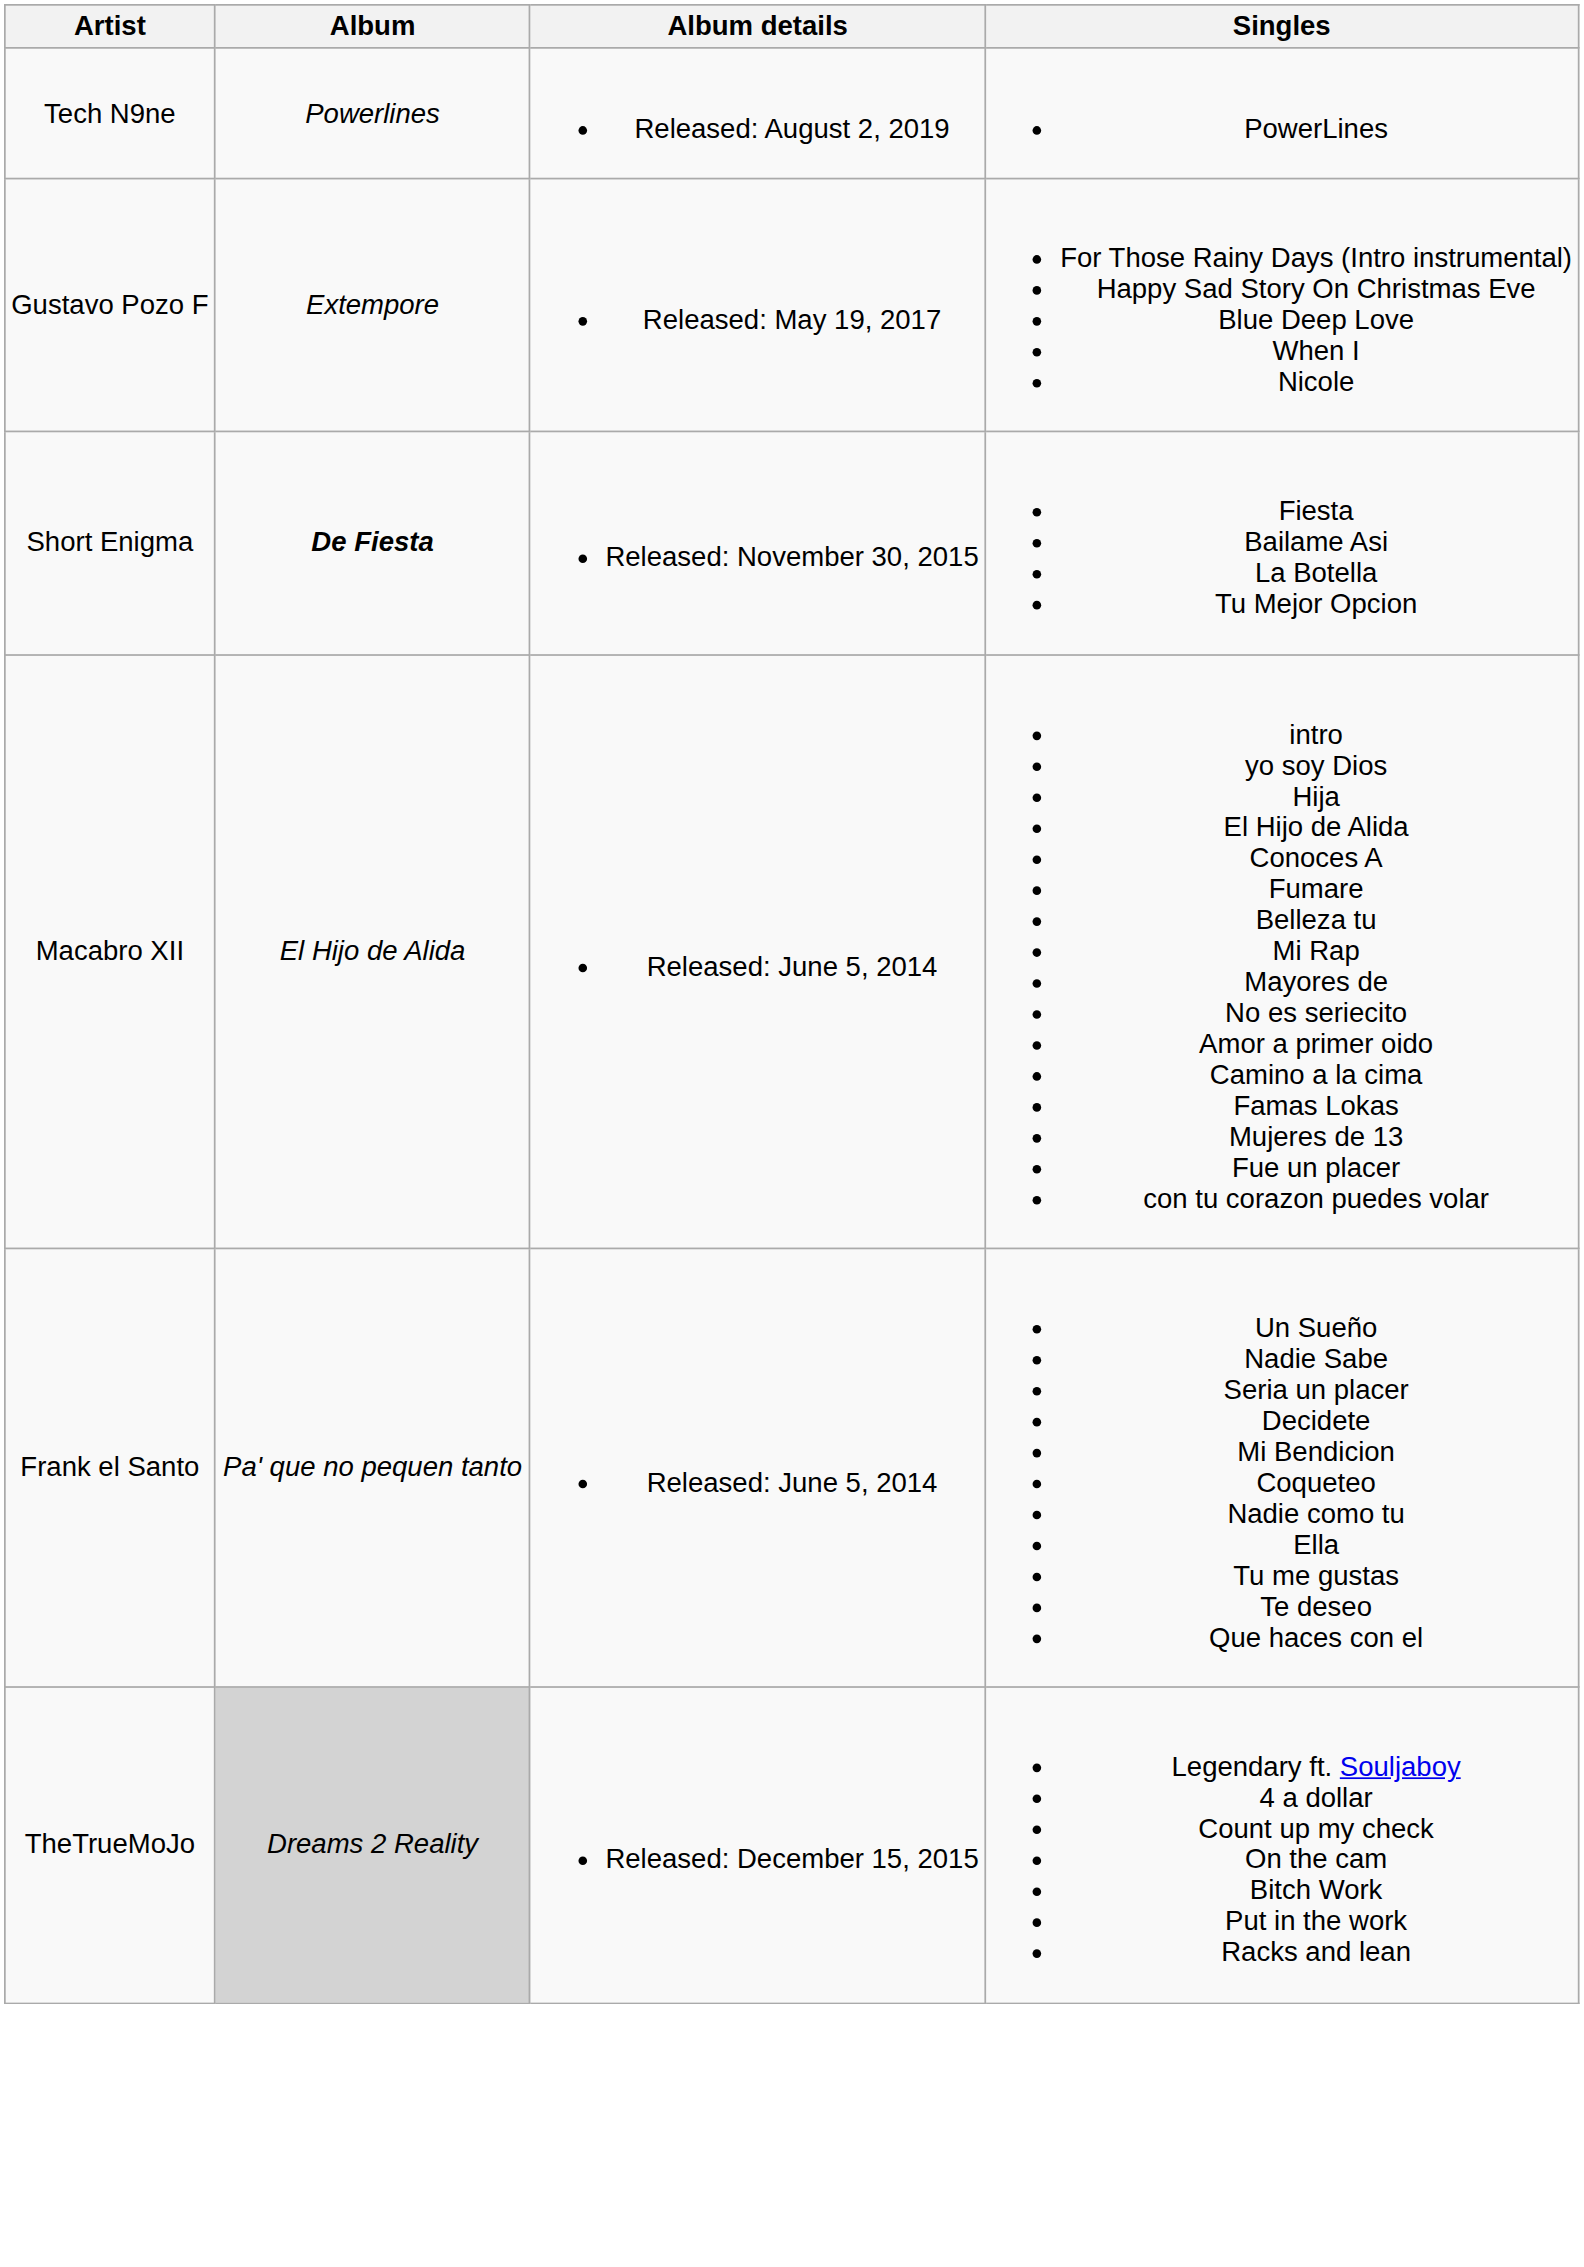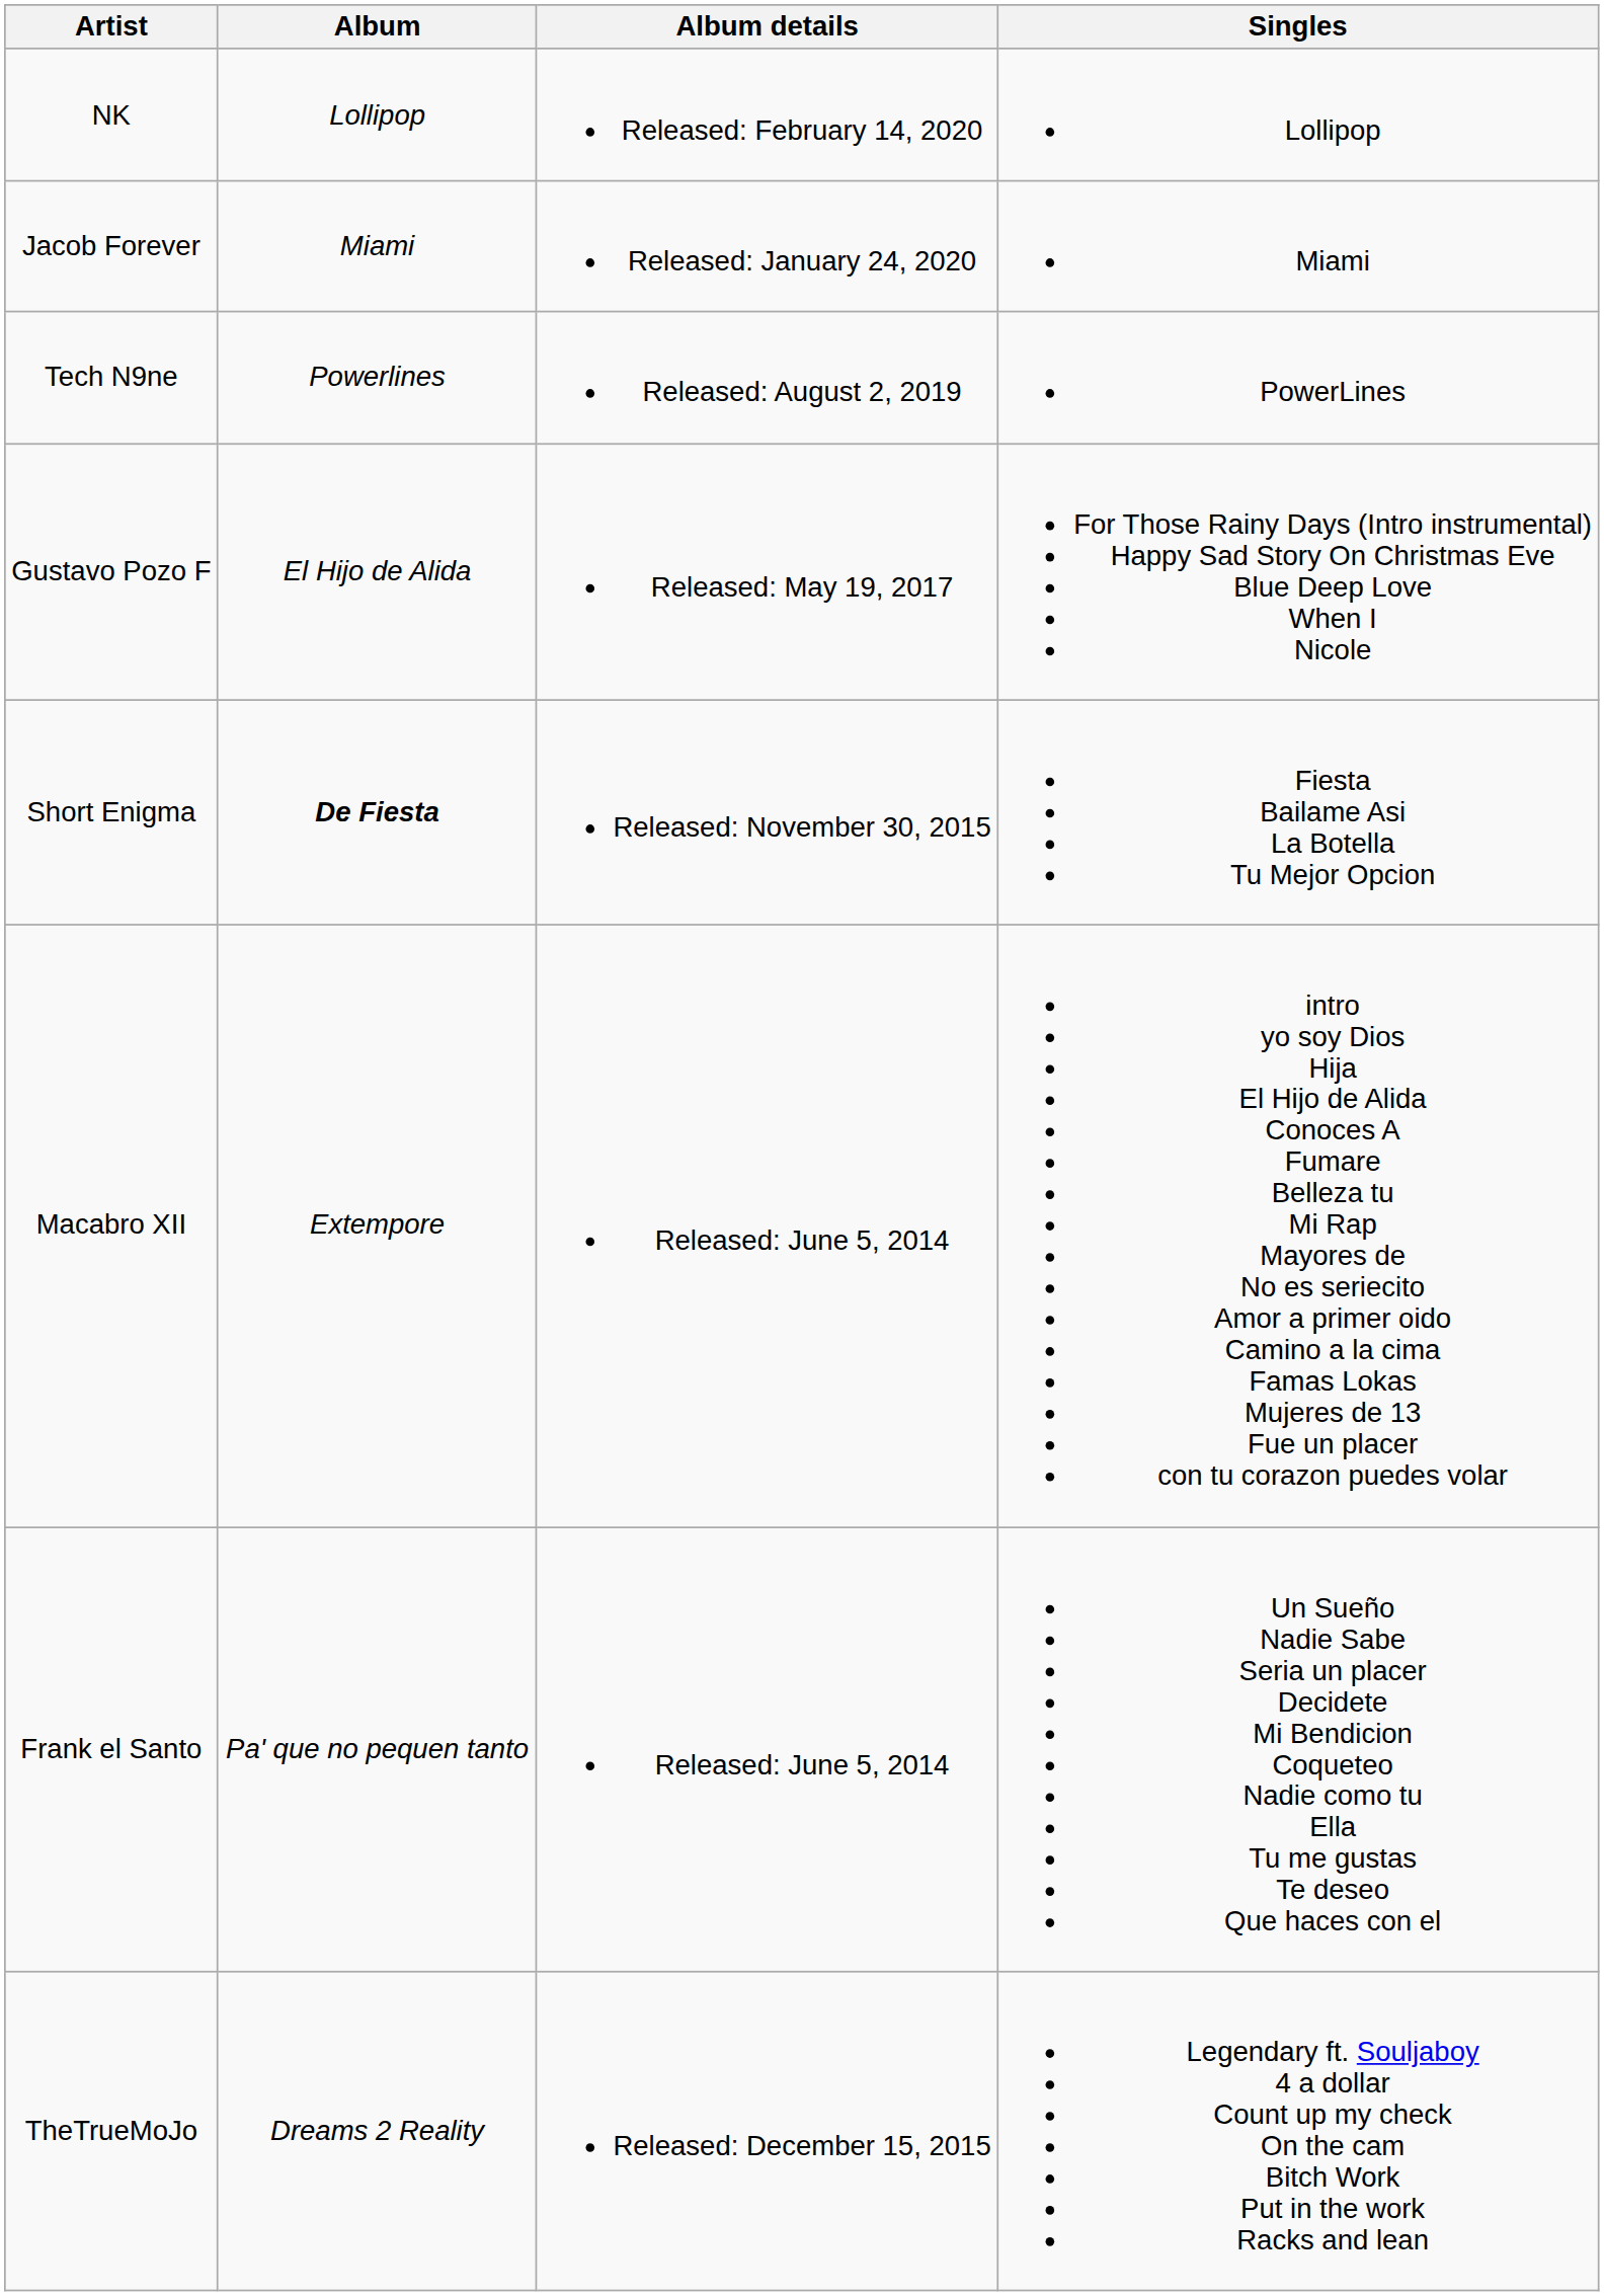+ row: NK | Lollipop | Released: February 14, 2020 | Lollipop
+ row: Jacob Forever | Miami | Released: January 24, 2020 | Miami
Gustavo Pozo F | Album: Extempore -> El Hijo de Alida
Macabro XII | Album: El Hijo de Alida -> Extempore
TheTrueMoJo | Album: lightgrey background -> no background
